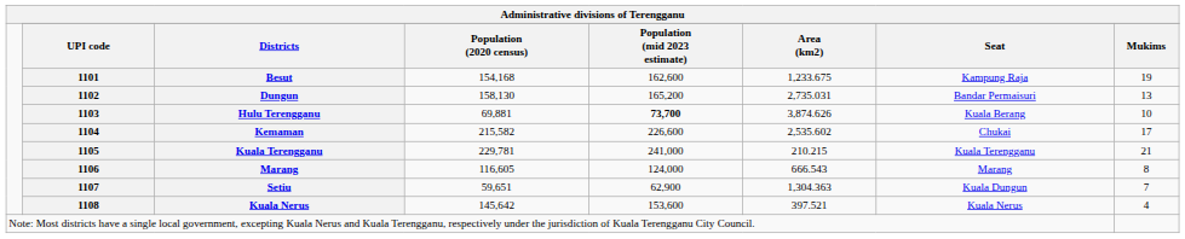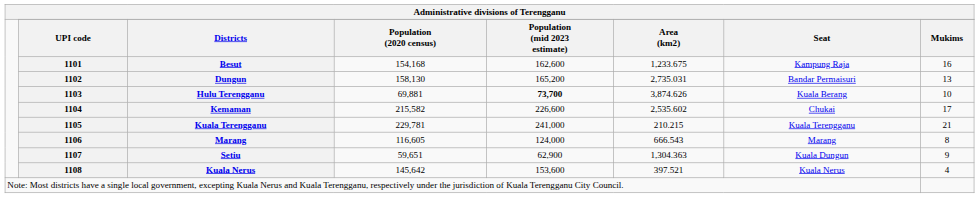Besut | column 8: 19 -> 16
Setiu | column 8: 7 -> 9
